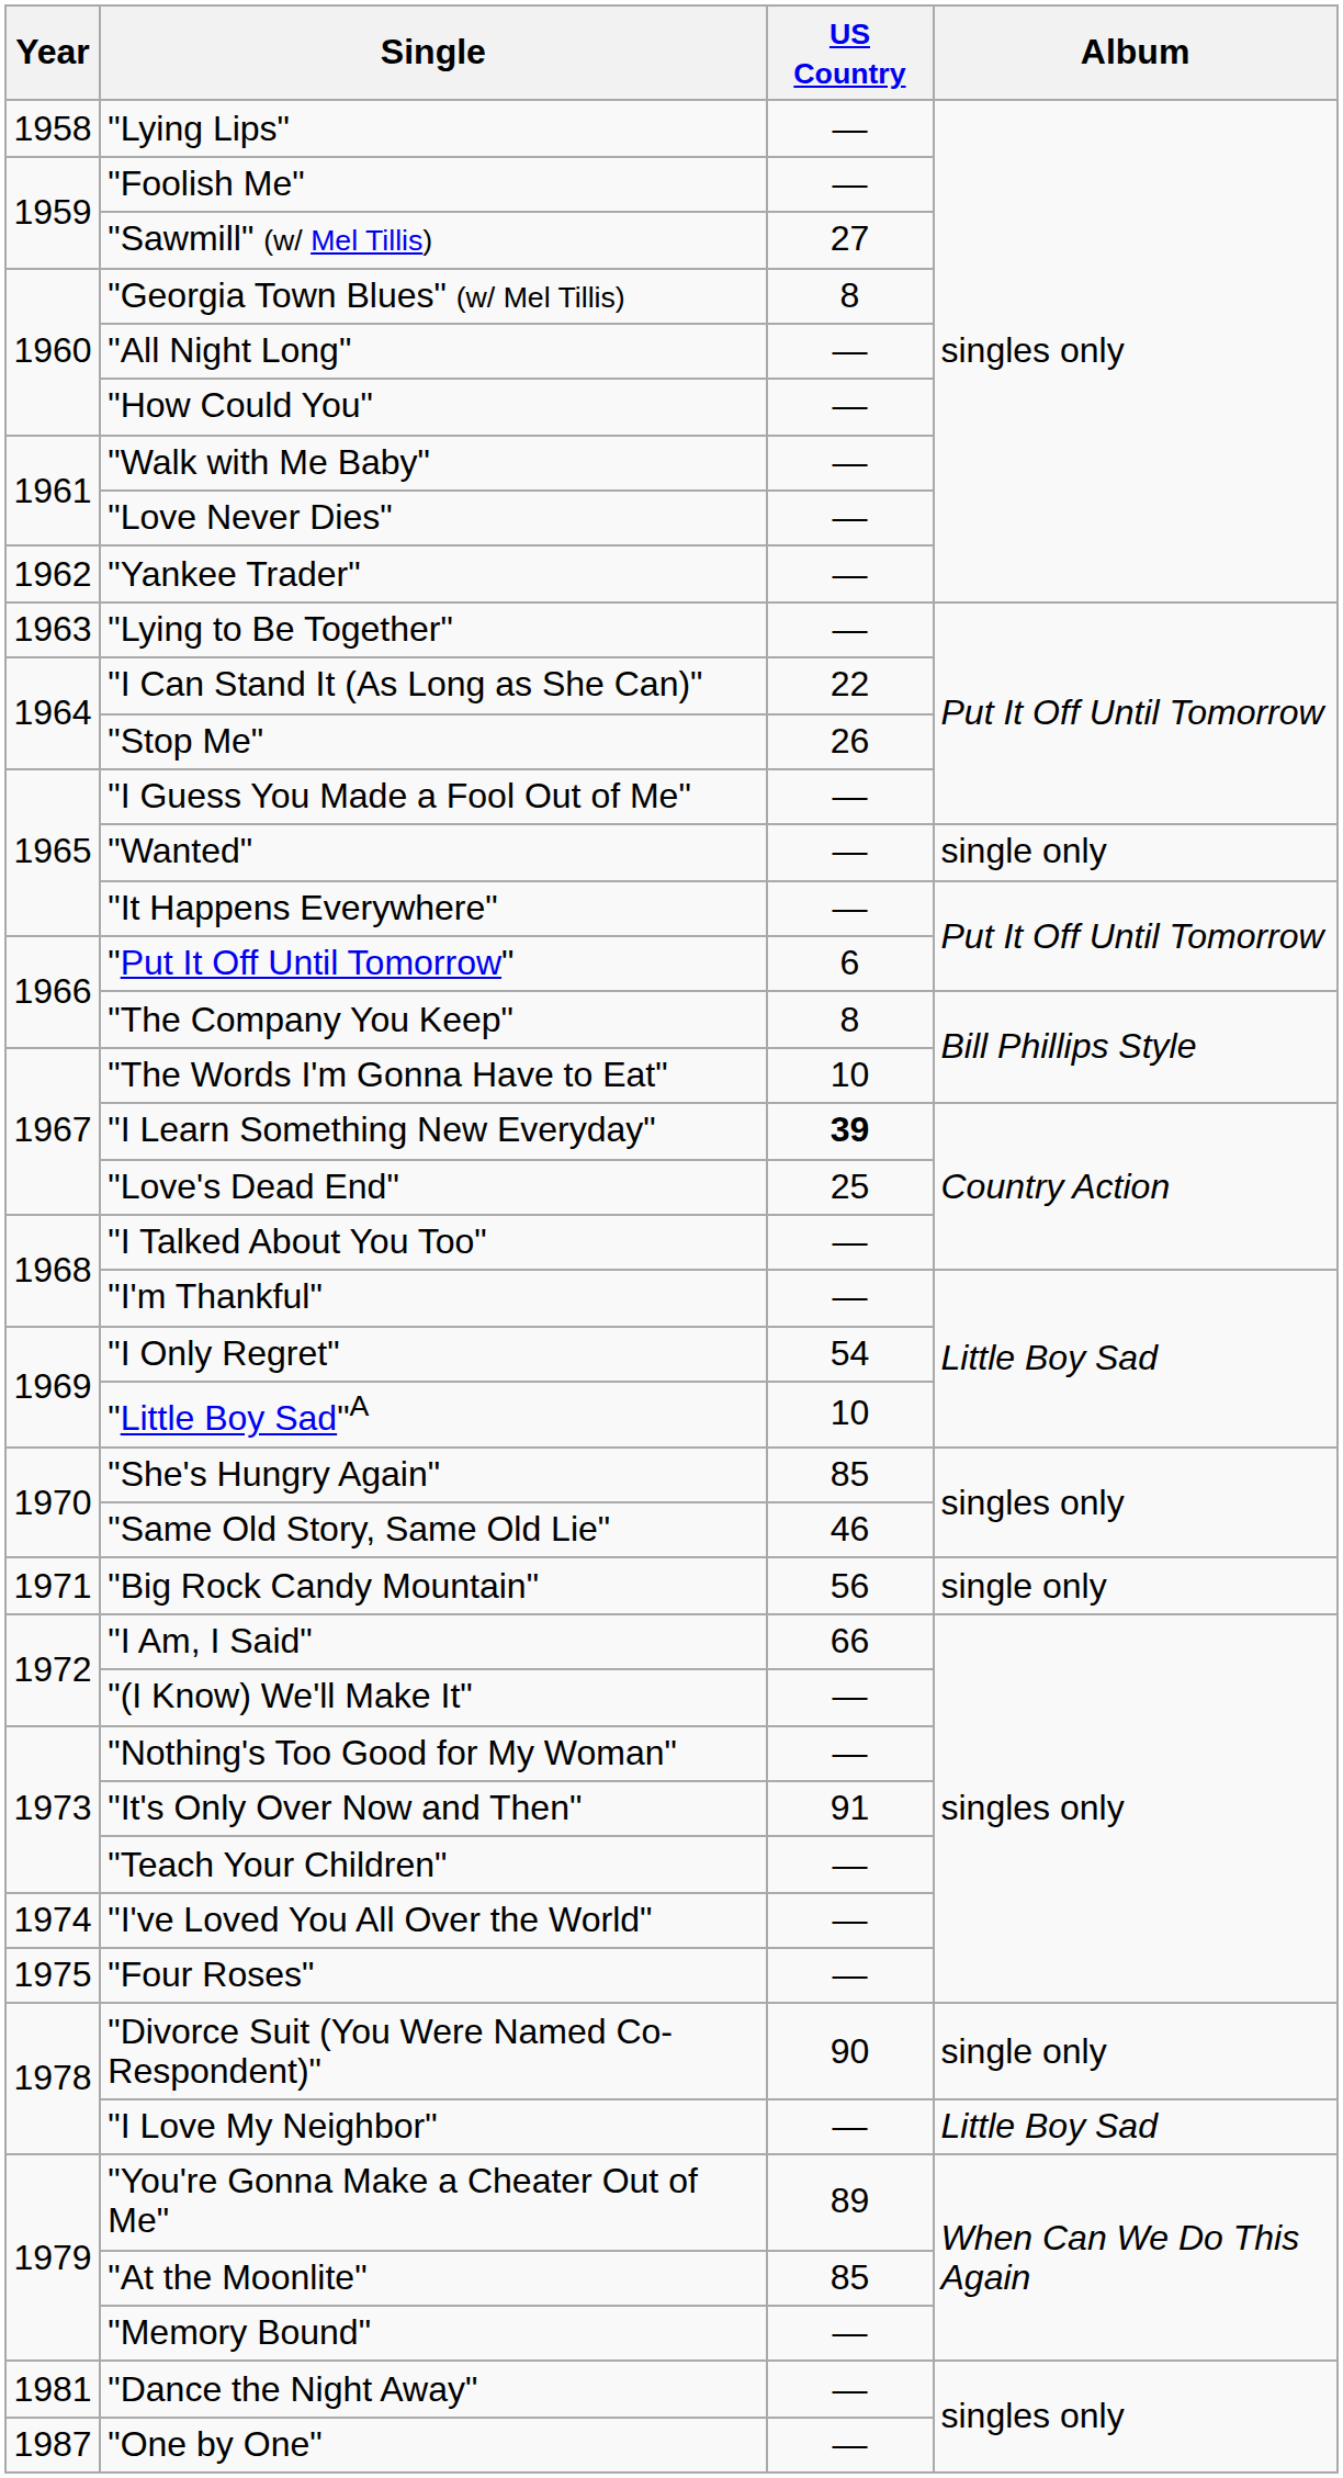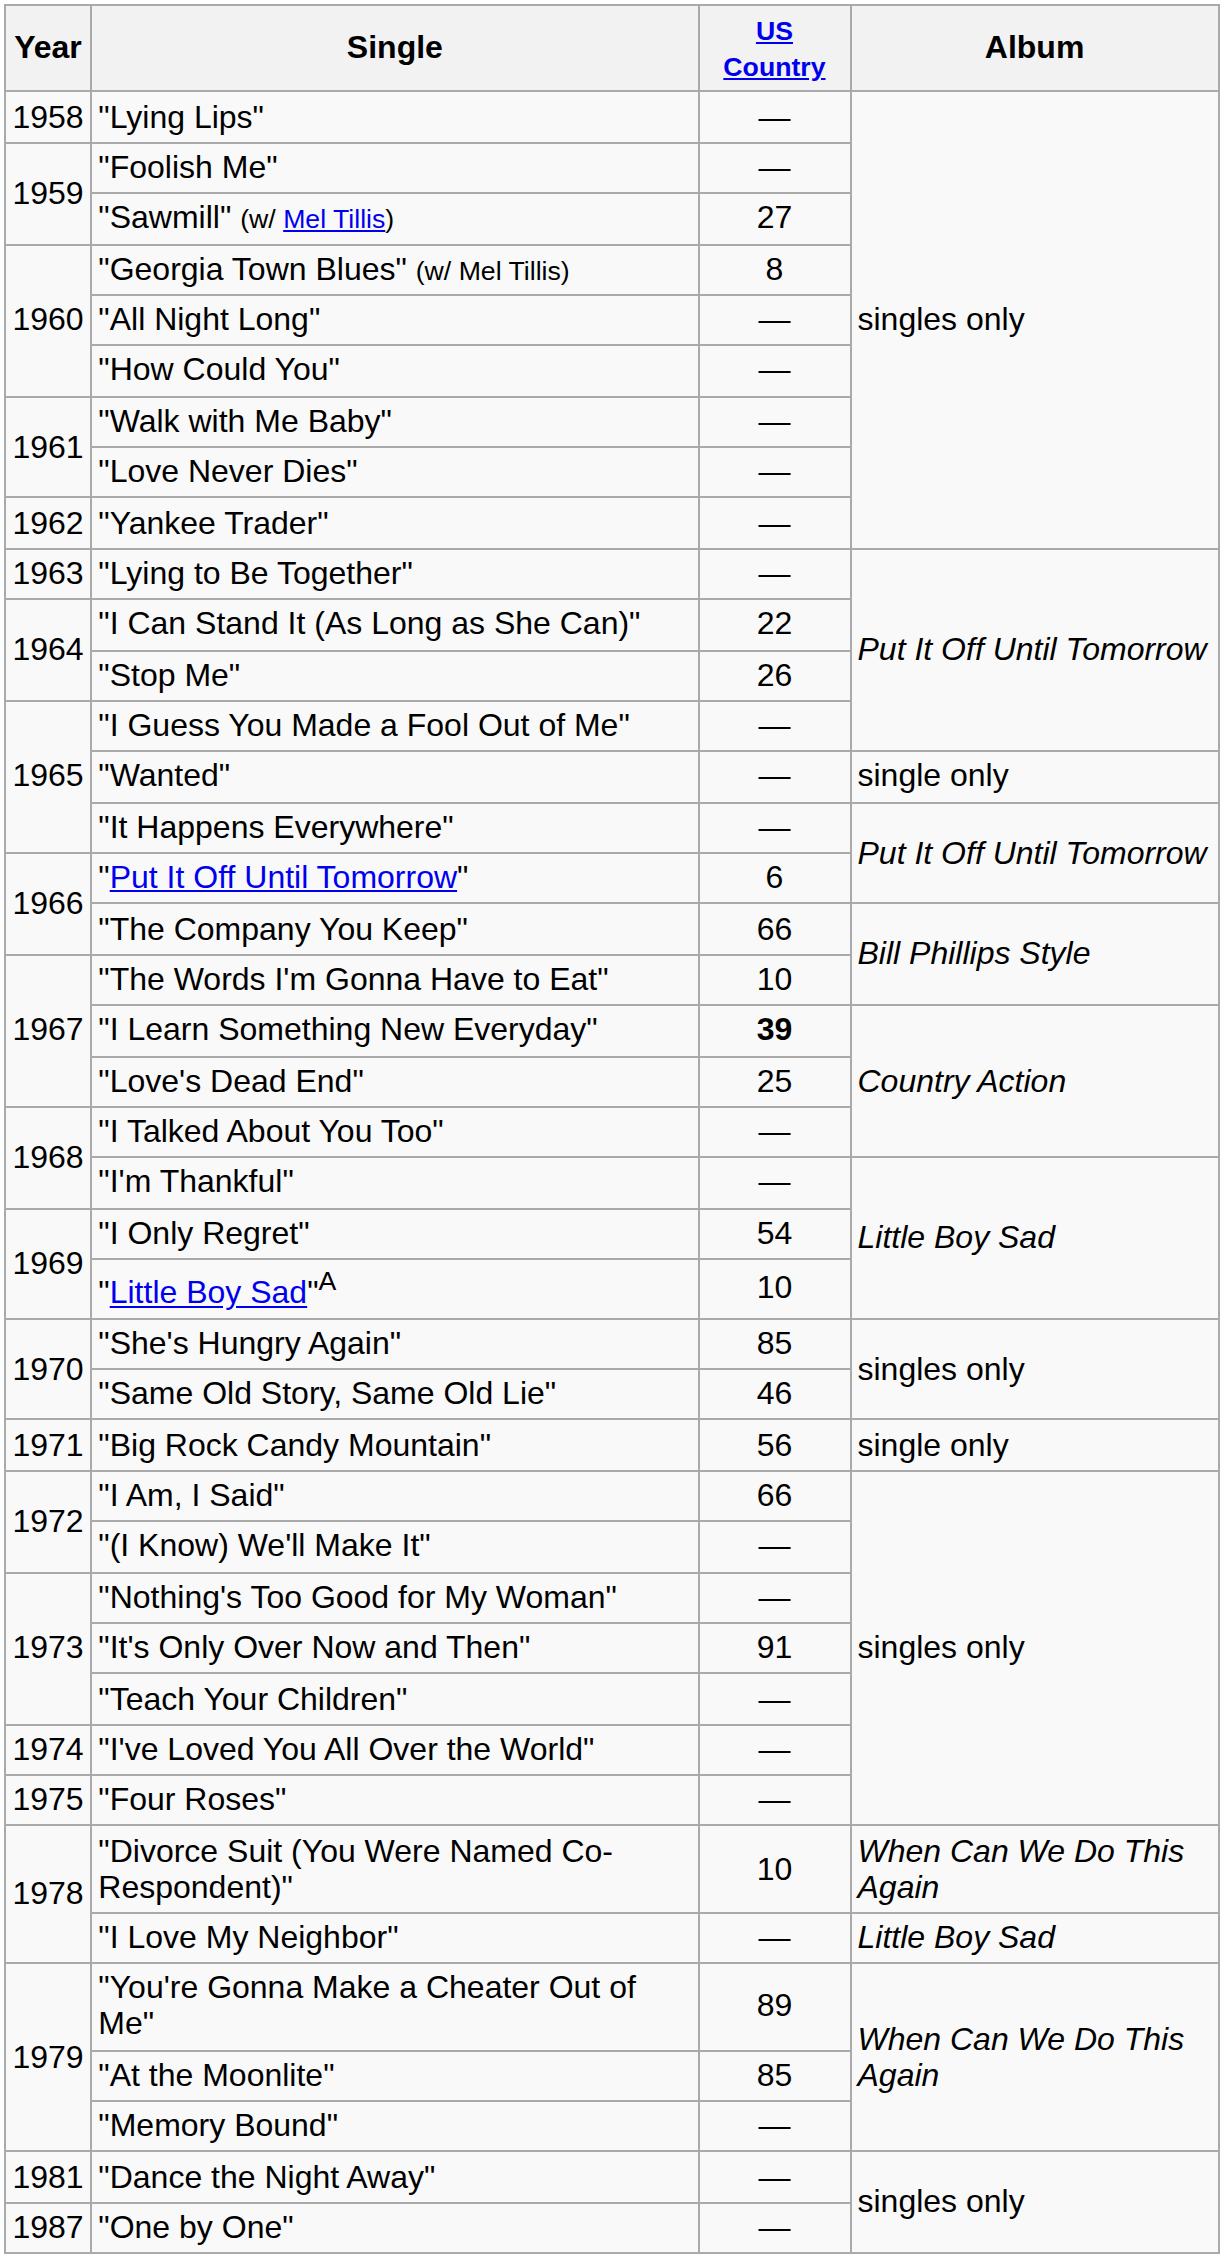"The Company You Keep" | US Country: 8 -> 66
"Divorce Suit (You Were Named Co-Respondent)" | US Country: 90 -> 10
"Divorce Suit (You Were Named Co-Respondent)" | Album: single only -> When Can We Do This Again
